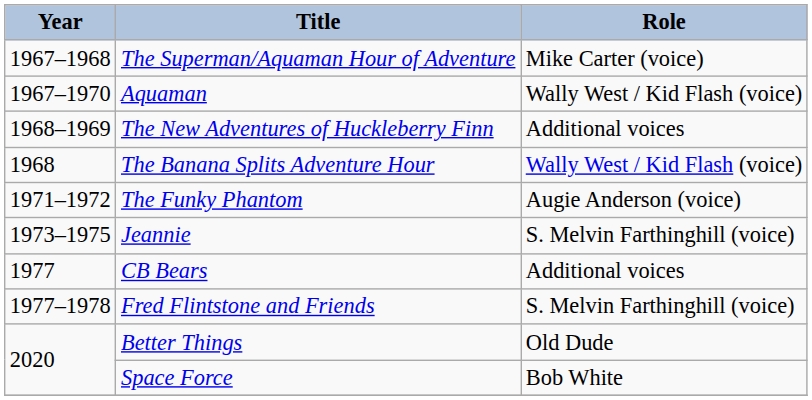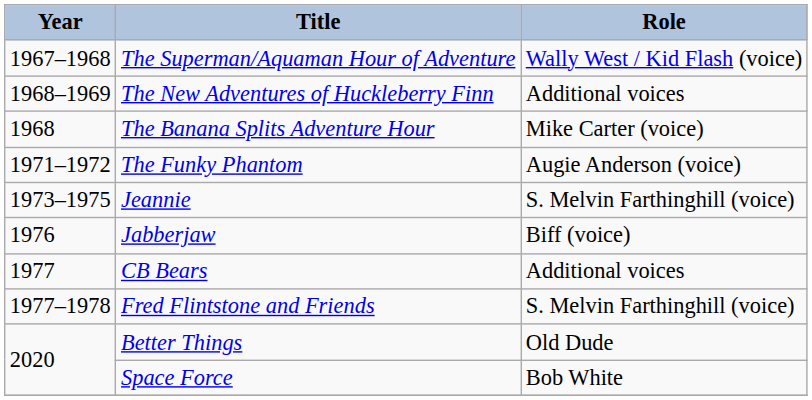The Superman/Aquaman Hour of Adventure | Role: Mike Carter (voice) -> Wally West / Kid Flash (voice)
- row: 1967–1970 | Aquaman | Wally West / Kid Flash (voice)
The Banana Splits Adventure Hour | Role: Wally West / Kid Flash (voice) -> Mike Carter (voice)
+ row: 1976 | Jabberjaw | Biff (voice)
